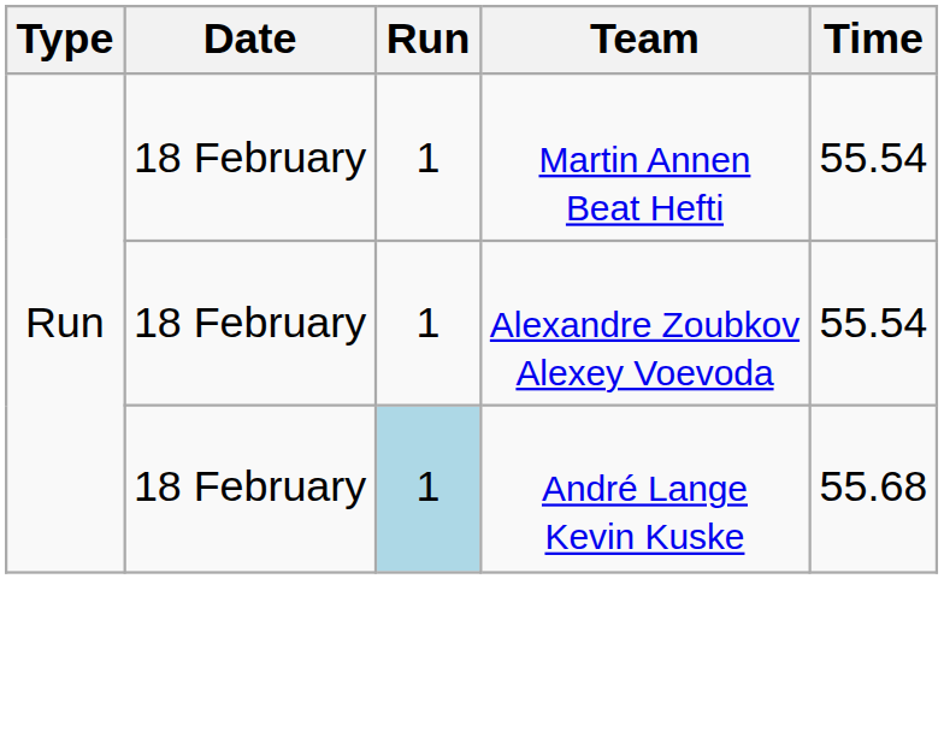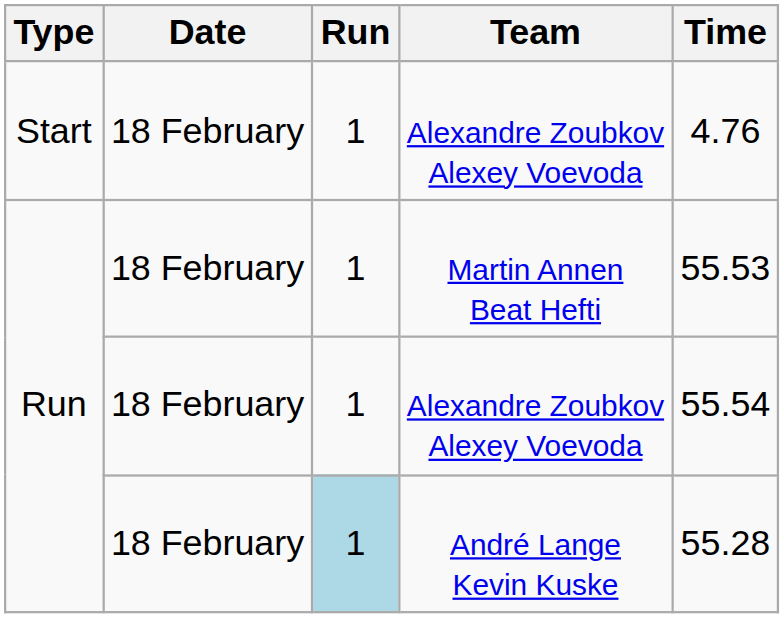+ row: Start | 18 February | 1 | Alexandre Zoubkov Alexey Voevoda | 4.76
Martin Annen Beat Hefti | Time: 55.54 -> 55.53
André Lange Kevin Kuske | Time: 55.68 -> 55.28
